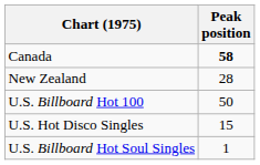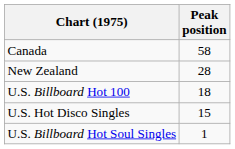Canada | Peak position: bold -> normal
U.S. Billboard Hot 100 | Peak position: 50 -> 18
